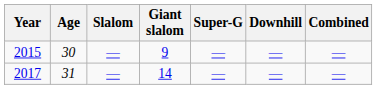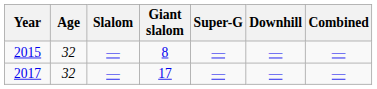2015 | Age: 30 -> 32
2015 | Giant slalom: 9 -> 8
2017 | Age: 31 -> 32
2017 | Giant slalom: 14 -> 17
